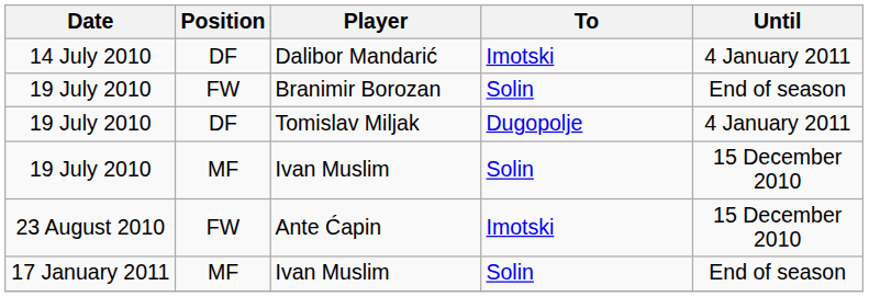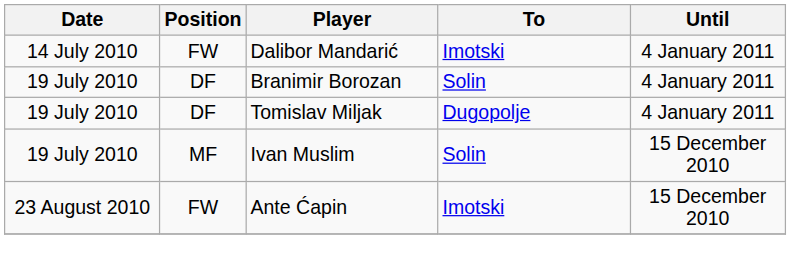Dalibor Mandarić | Position: DF -> FW
Branimir Borozan | Position: FW -> DF
Branimir Borozan | Until: End of season -> 4 January 2011
- row: 17 January 2011 | MF | Ivan Muslim | Solin | End of season
